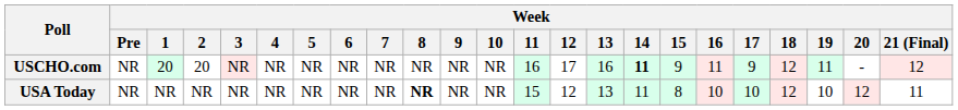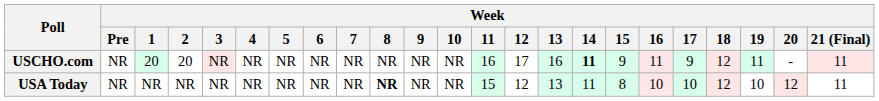USCHO.com | Week / 21 (Final): 12 -> 11
